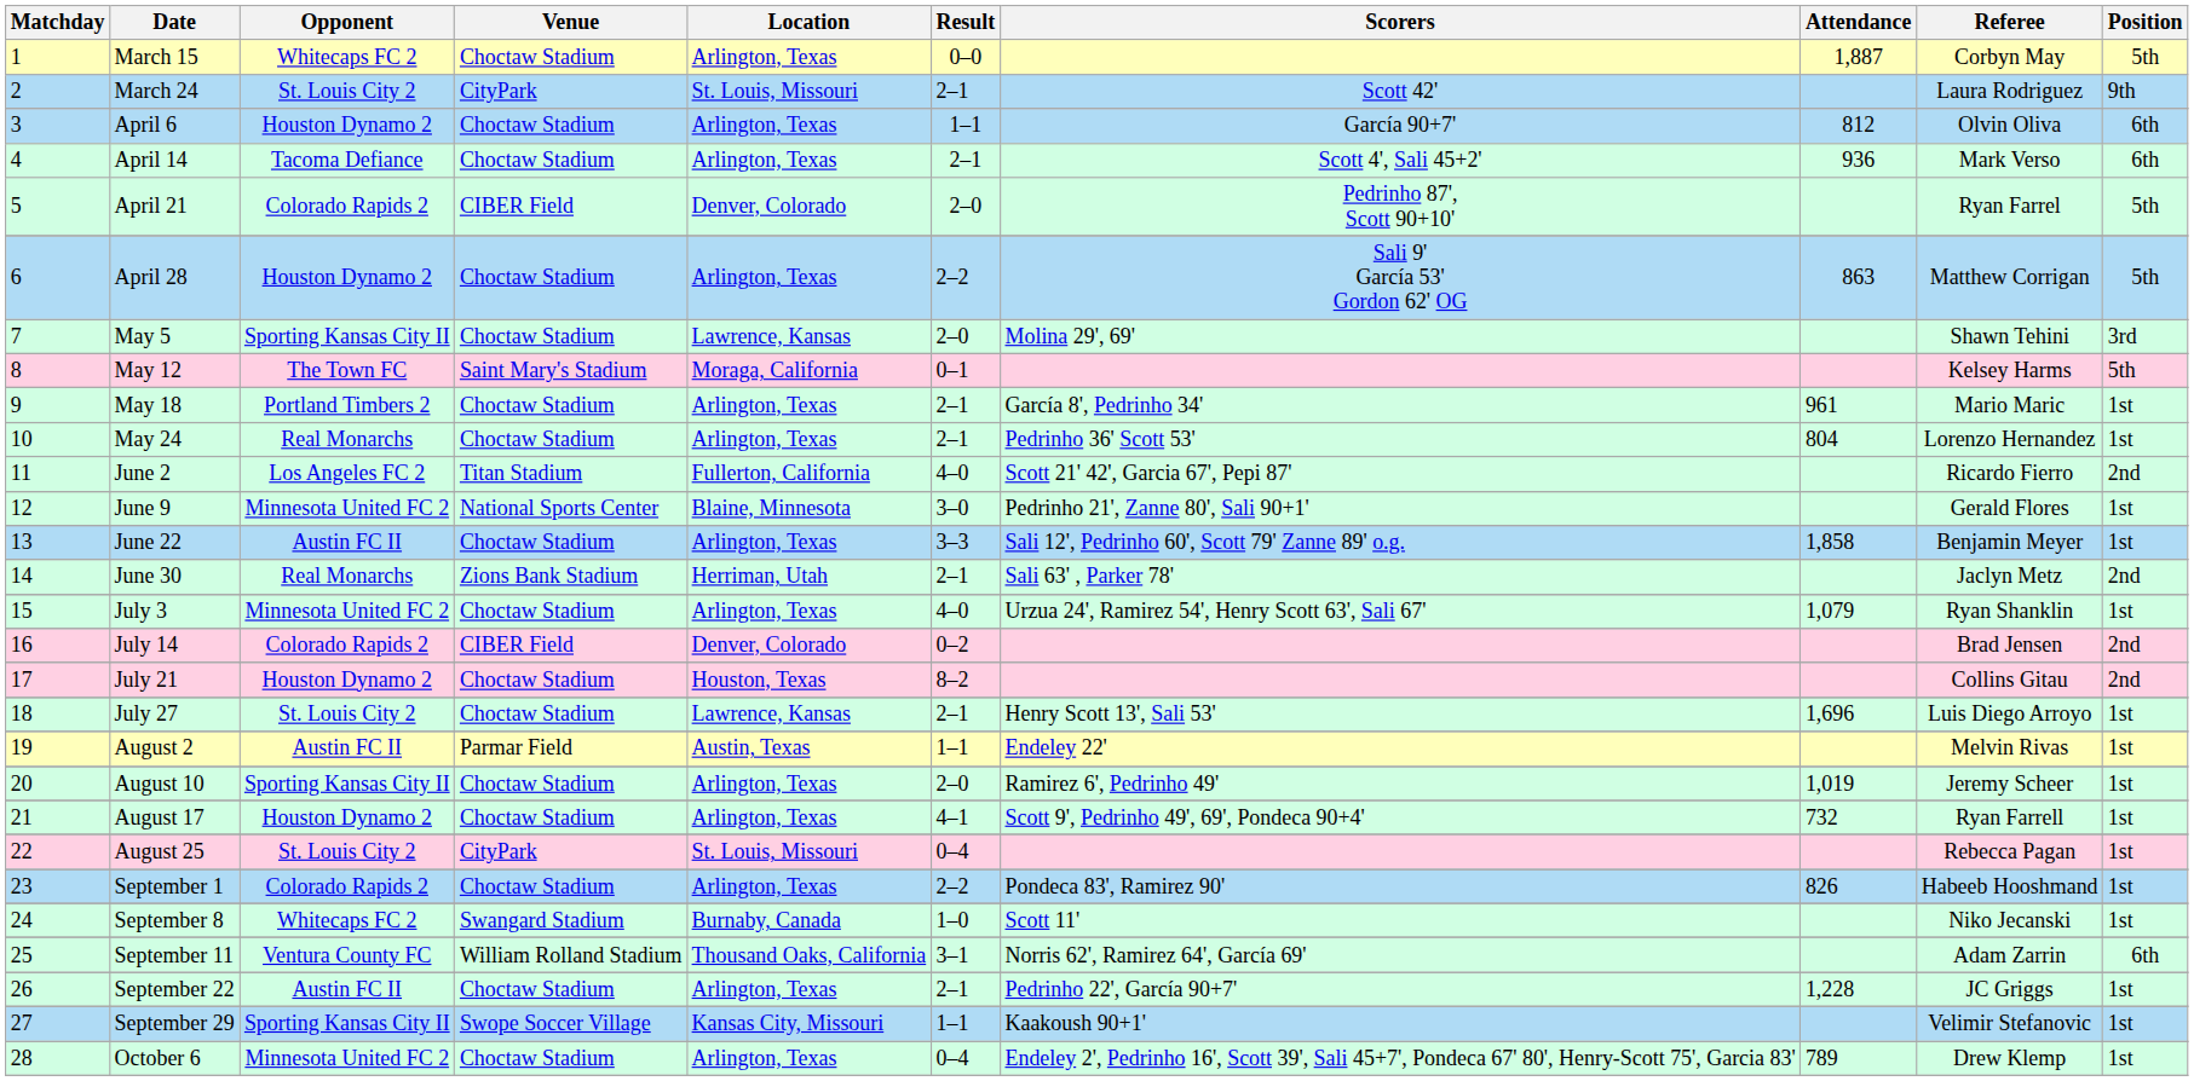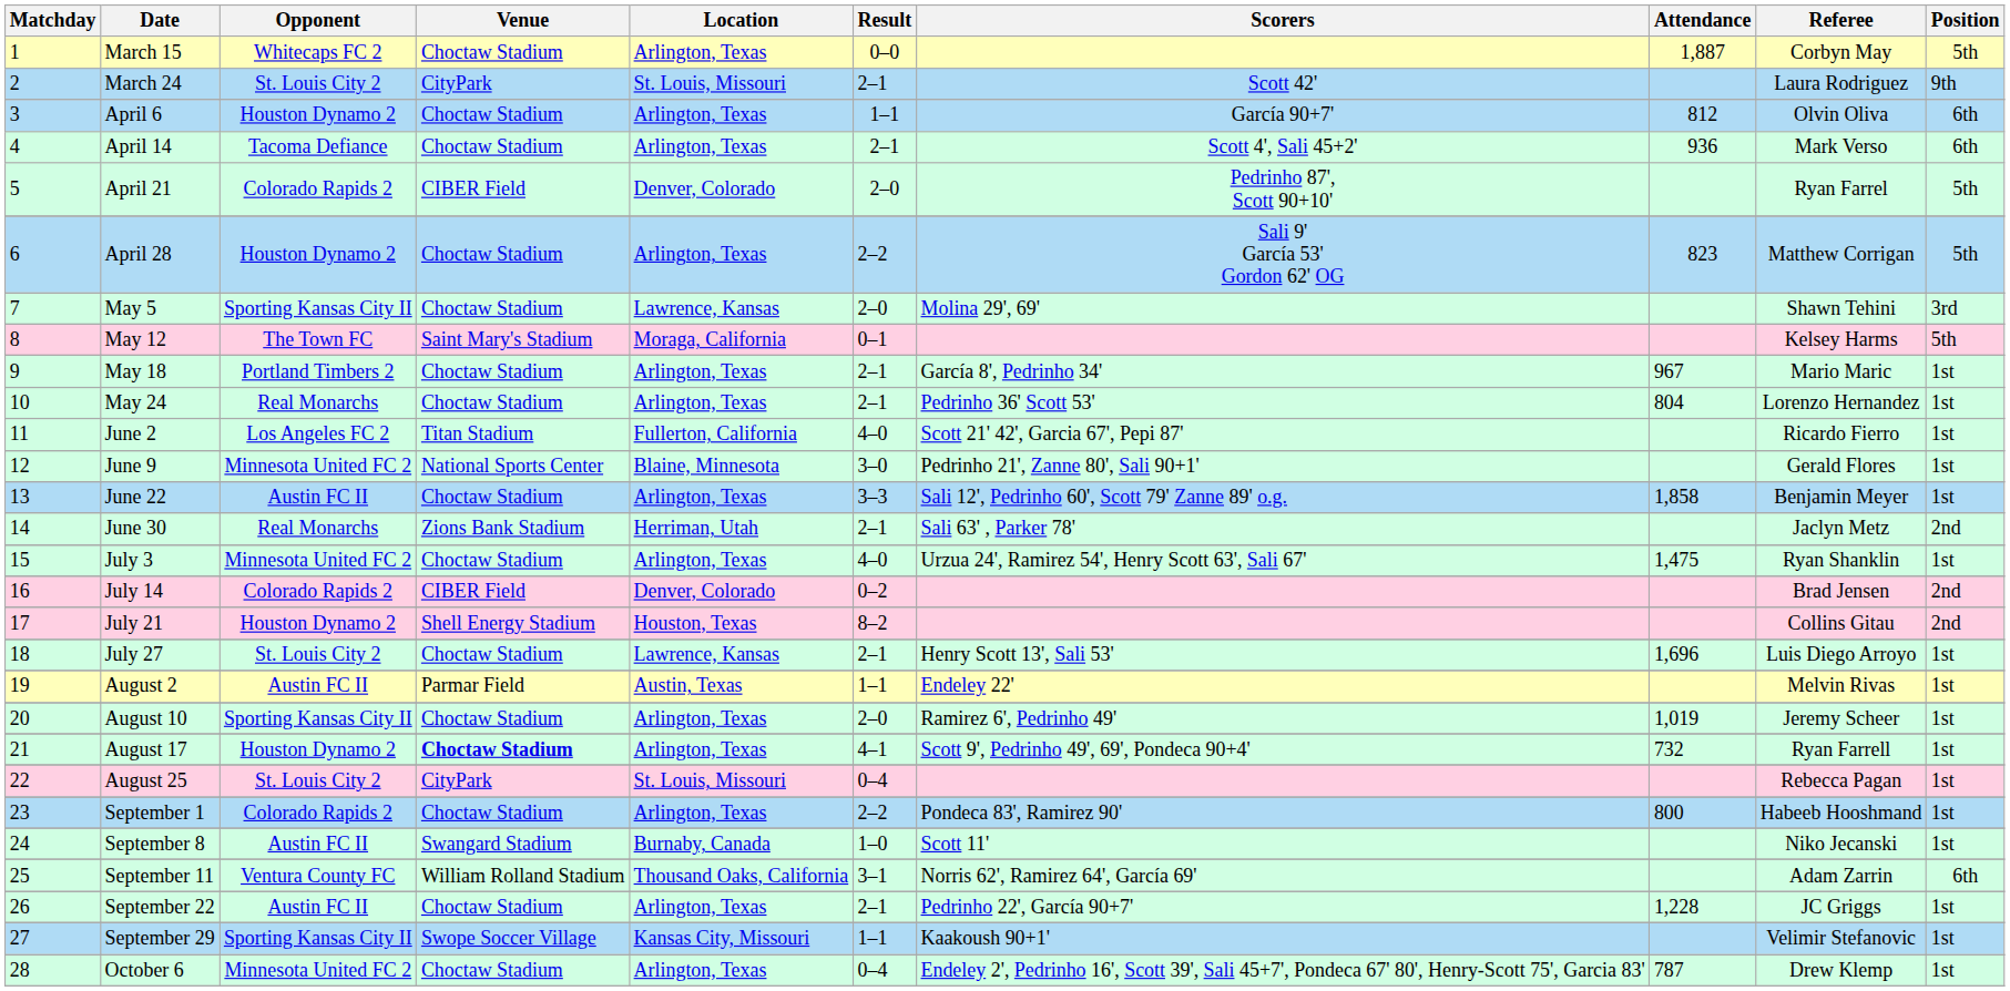April 28 | Attendance: 863 -> 823
May 18 | Attendance: 961 -> 967
June 2 | Position: 2nd -> 1st
July 3 | Attendance: 1,079 -> 1,475
July 21 | Venue: Choctaw Stadium -> Shell Energy Stadium
August 17 | Venue: normal -> bold
September 1 | Attendance: 826 -> 800
September 8 | Opponent: Whitecaps FC 2 -> Austin FC II
October 6 | Attendance: 789 -> 787
